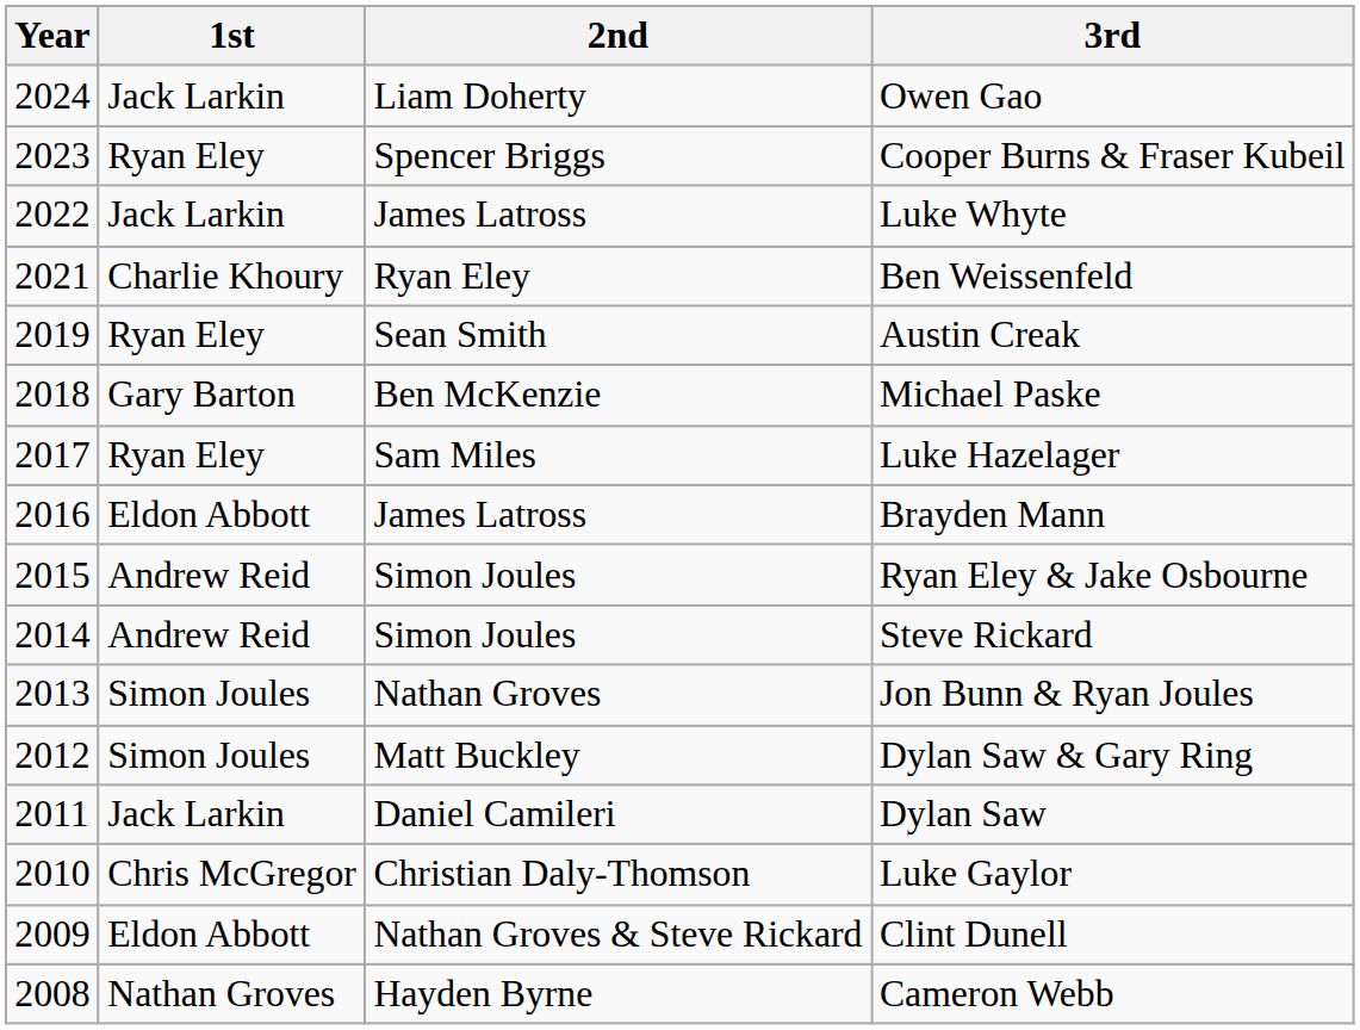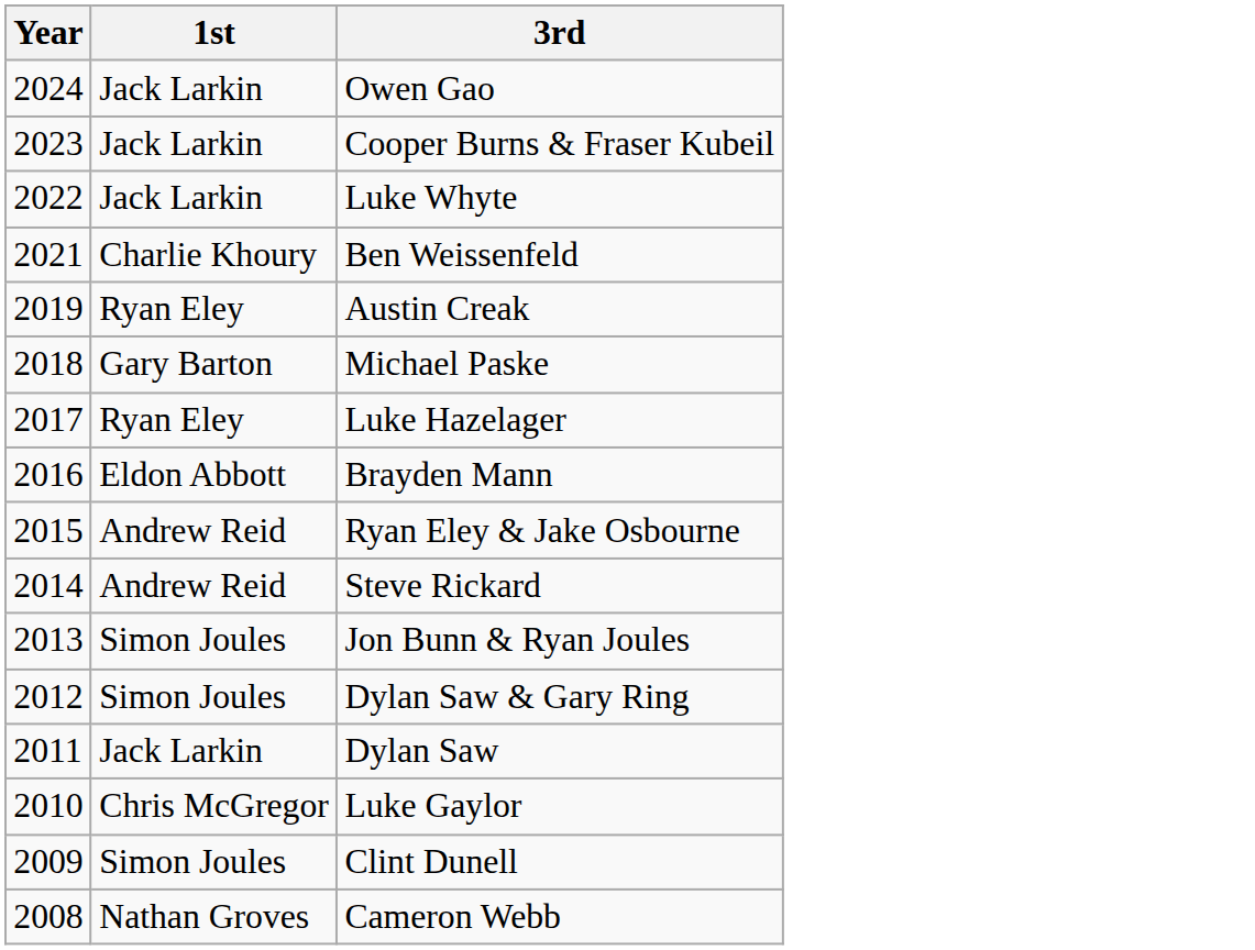- column: 2nd | Liam Doherty | Spencer Briggs | James Latross | Ryan Eley | Sean Smith | Ben McKenzie | Sam Miles | James Latross | Simon Joules | Simon Joules | Nathan Groves | Matt Buckley | Daniel Camileri | Christian Daly-Thomson | Nathan Groves & Steve Rickard | Hayden Byrne
Cooper Burns & Fraser Kubeil | 1st: Ryan Eley -> Jack Larkin
Clint Dunell | 1st: Eldon Abbott -> Simon Joules
